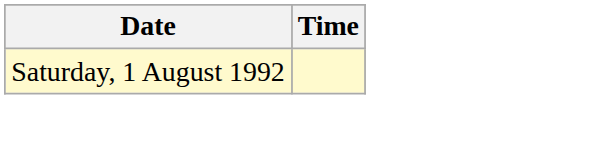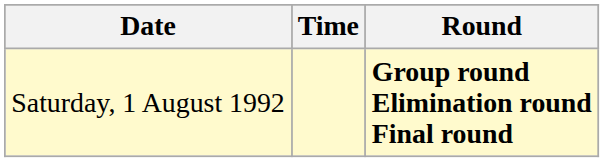+ column: Round | Group round Elimination round Final round
